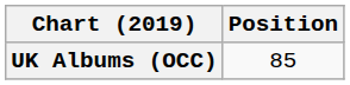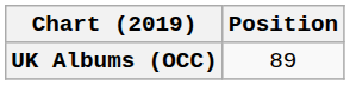UK Albums (OCC) | Position: 85 -> 89
